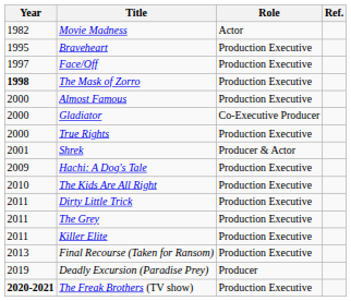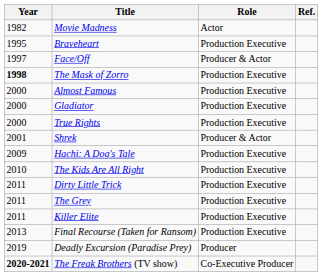Face/Off | Role: Production Executive -> Producer & Actor
Gladiator | Role: Co-Executive Producer -> Production Executive
The Freak Brothers (TV show) | Role: Production Executive -> Co-Executive Producer
